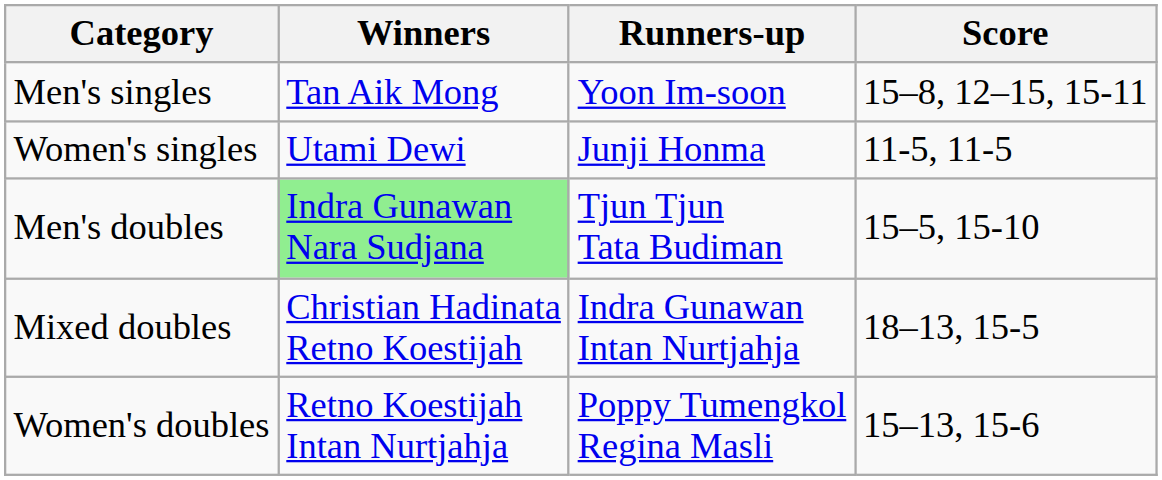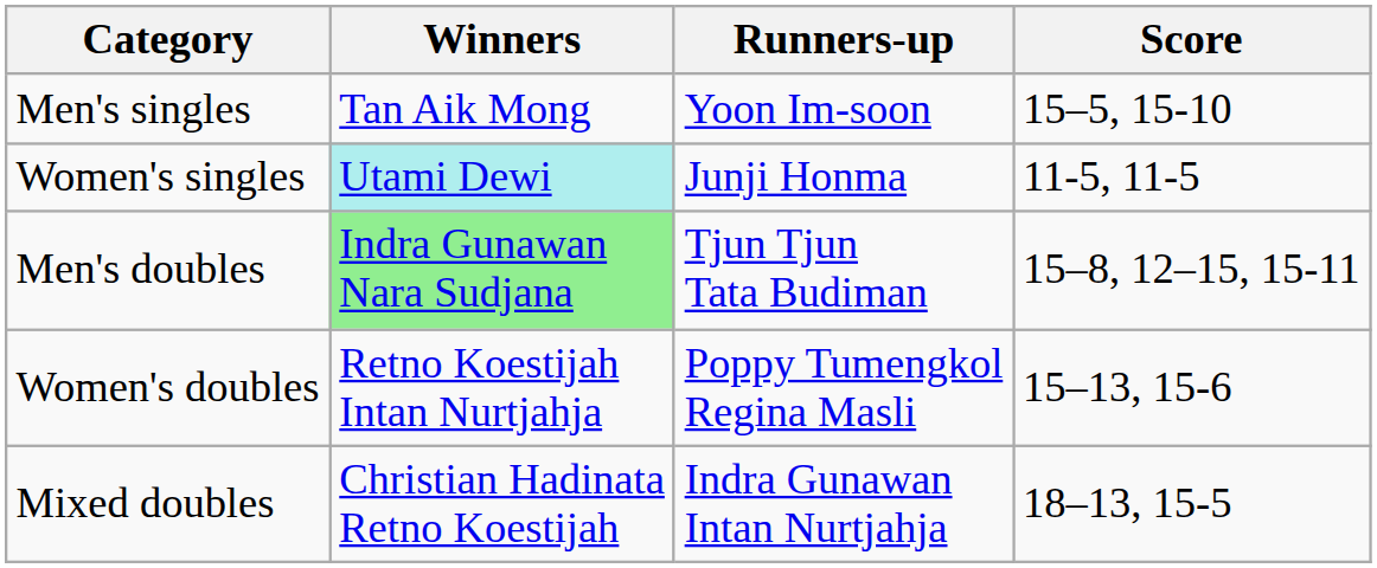Men's singles | Score: 15–8, 12–15, 15-11 -> 15–5, 15-10
Women's singles | Winners: no background -> paleturquoise background
Men's doubles | Score: 15–5, 15-10 -> 15–8, 12–15, 15-11
rows swapped: Women's doubles <-> Mixed doubles
